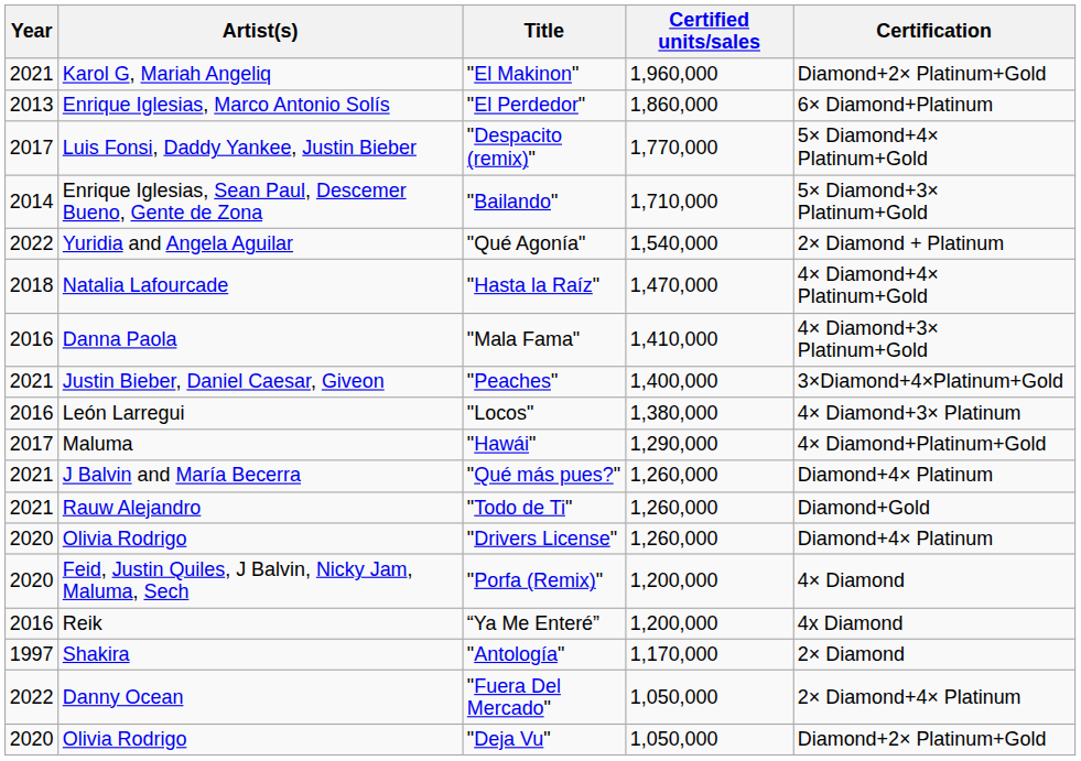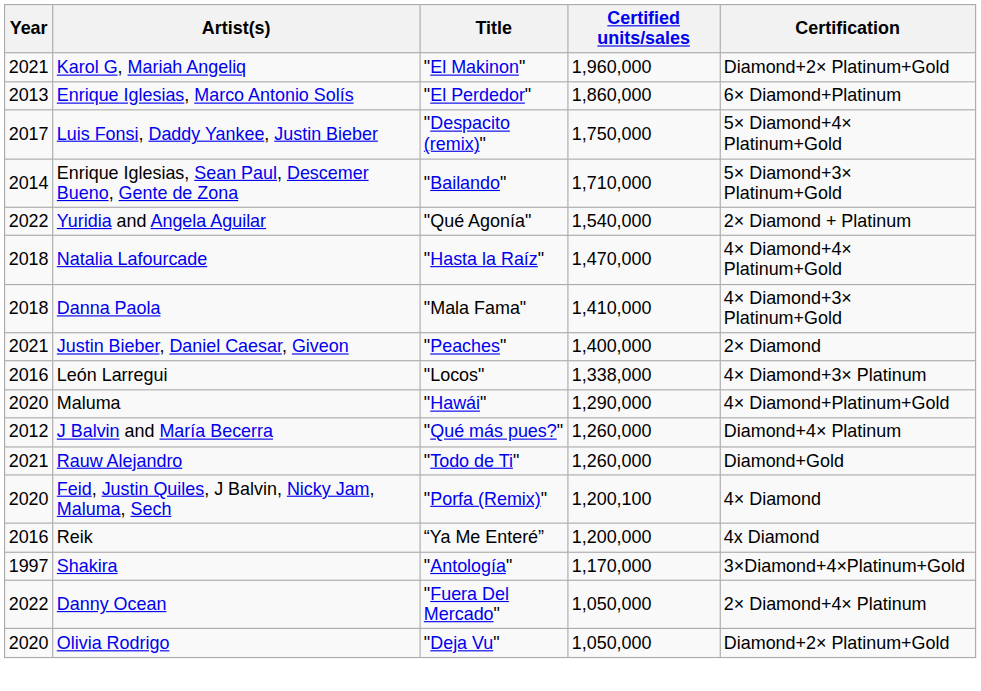"Despacito (remix)" | Certified units/sales: 1,770,000 -> 1,750,000
"Mala Fama" | Year: 2016 -> 2018
"Peaches" | Certification: 3×Diamond+4×Platinum+Gold -> 2× Diamond
"Locos" | Certified units/sales: 1,380,000 -> 1,338,000
"Hawái" | Year: 2017 -> 2020
"Qué más pues?" | Year: 2021 -> 2012
- row: 2020 | Olivia Rodrigo | "Drivers License" | 1,260,000 | Diamond+4× Platinum
"Porfa (Remix)" | Certified units/sales: 1,200,000 -> 1,200,100
"Antología" | Certification: 2× Diamond -> 3×Diamond+4×Platinum+Gold
